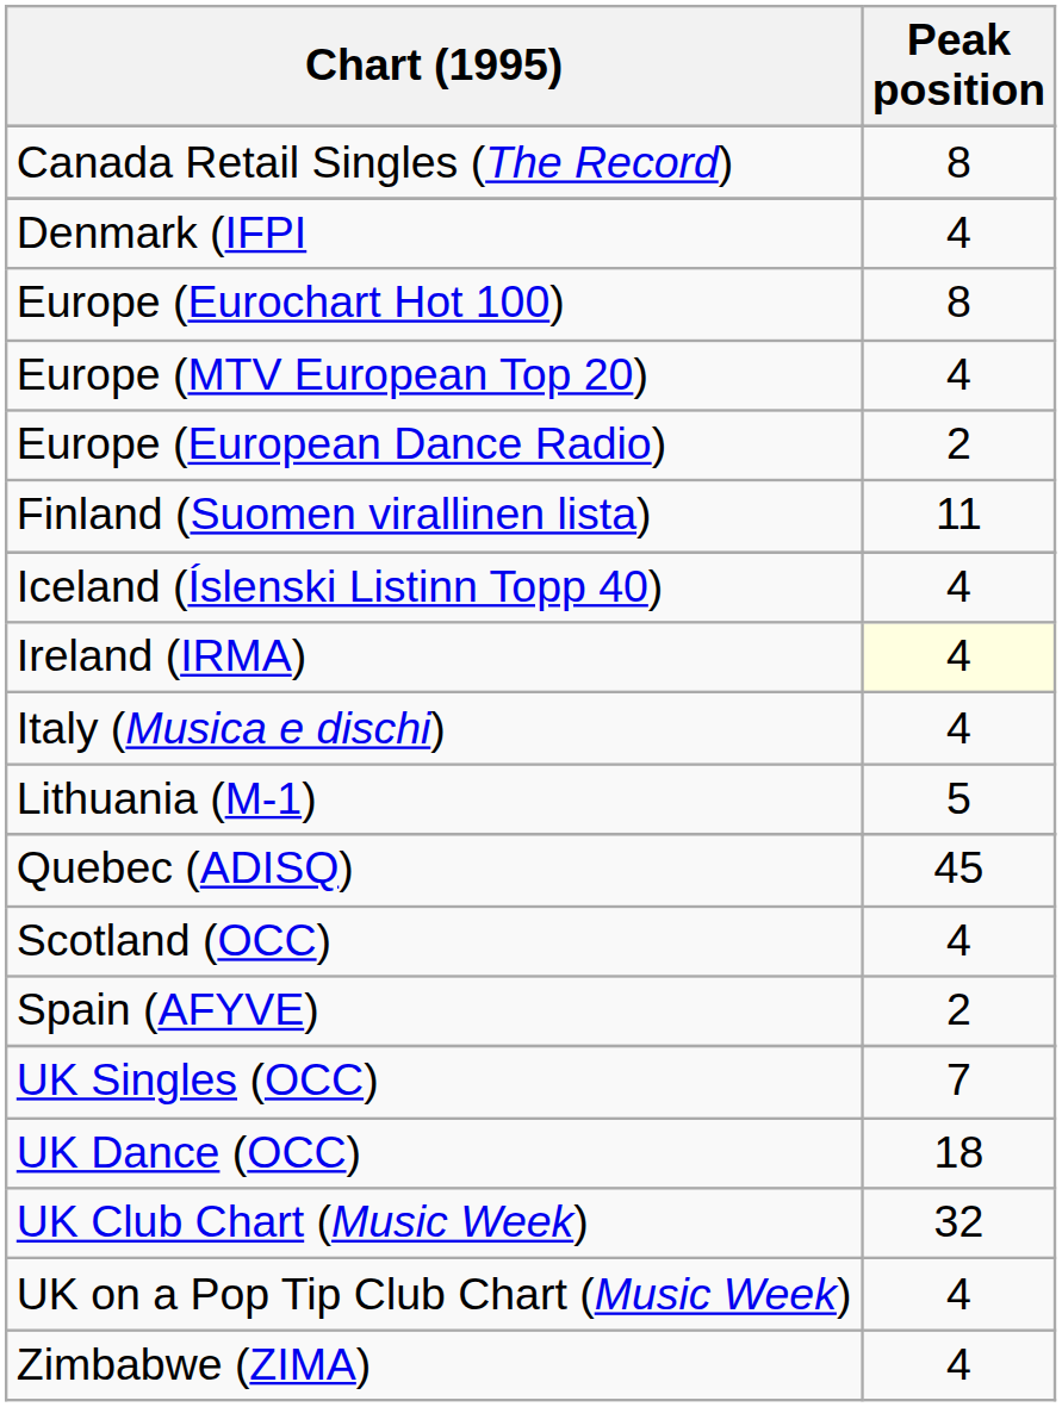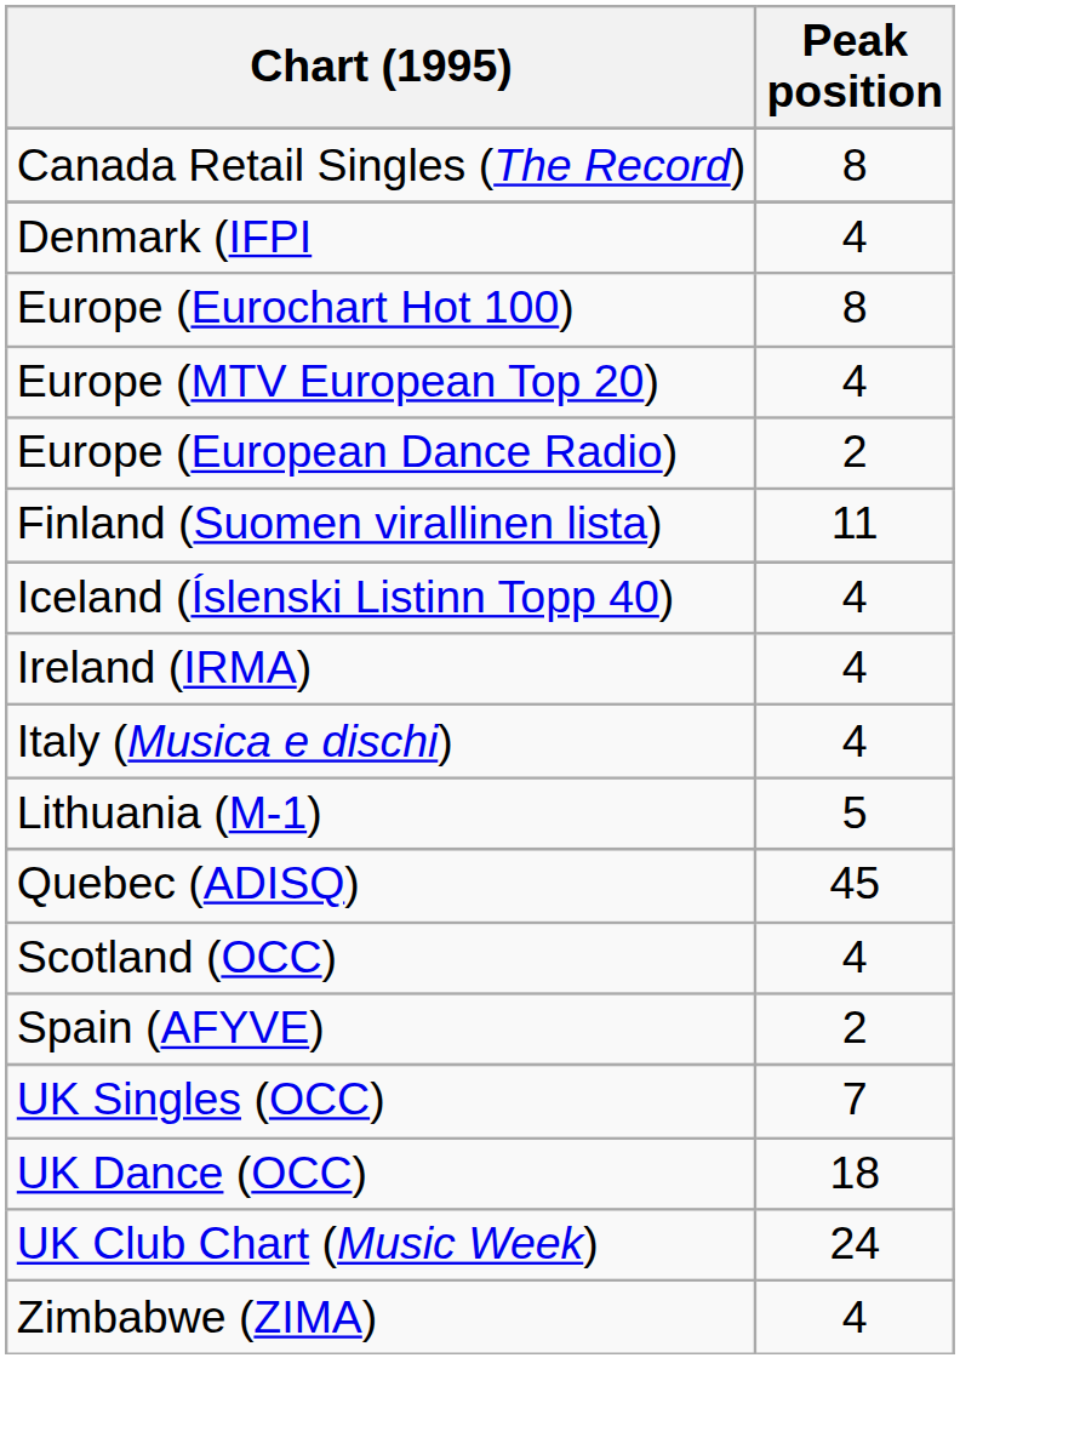Ireland (IRMA) | Peak position: lightyellow background -> no background
UK Club Chart (Music Week) | Peak position: 32 -> 24
- row: UK on a Pop Tip Club Chart (Music Week) | 4
